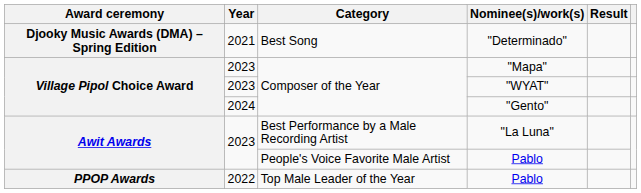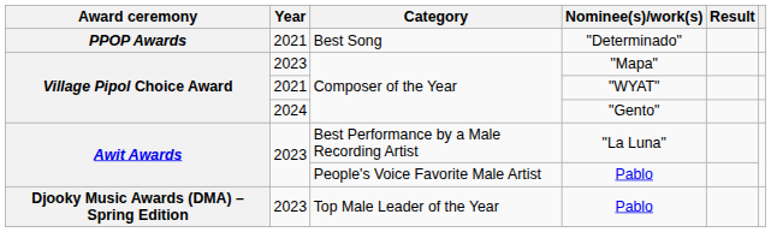"Determinado" | Award ceremony: Djooky Music Awards (DMA) – Spring Edition -> PPOP Awards
"WYAT" | Year: 2023 -> 2021
Top Male Leader of the Year / Pablo | Award ceremony: PPOP Awards -> Djooky Music Awards (DMA) – Spring Edition
Top Male Leader of the Year / Pablo | Year: 2022 -> 2023
